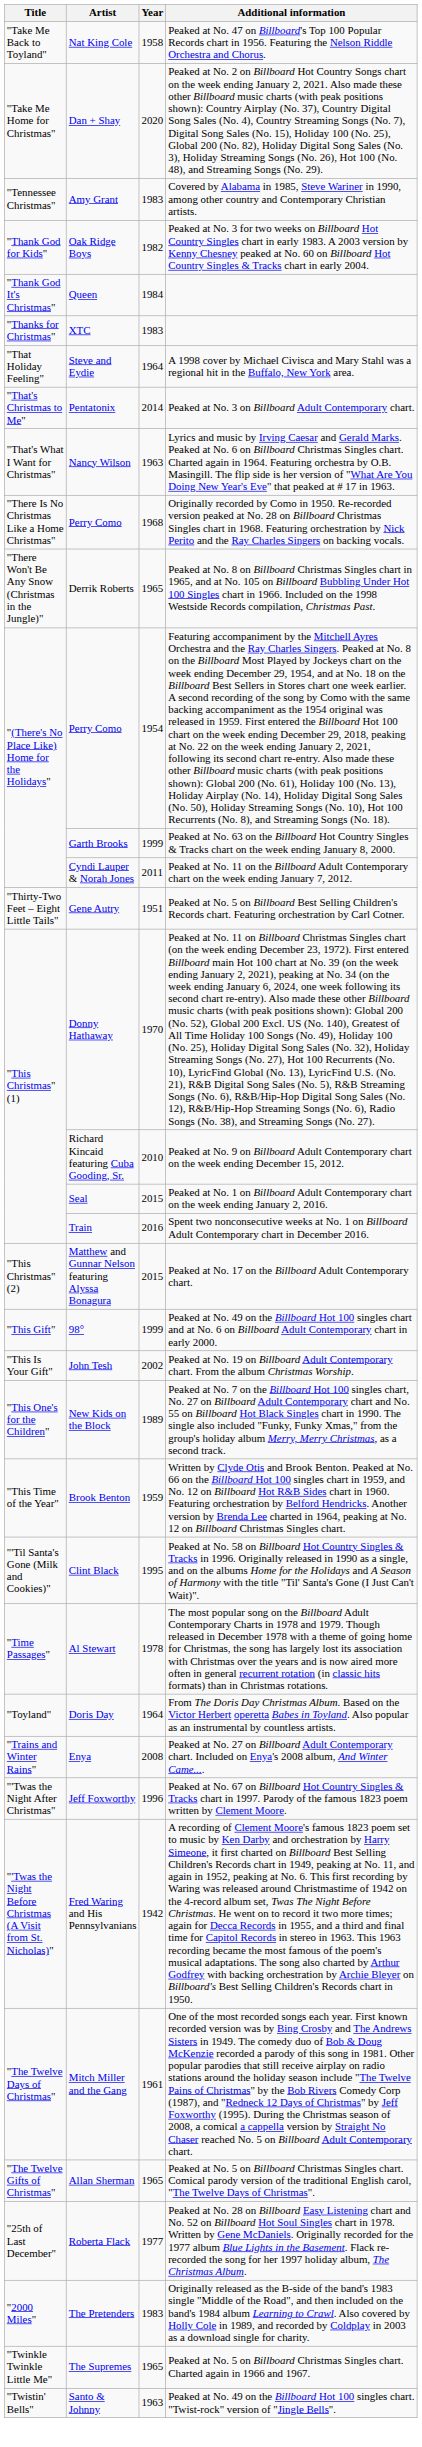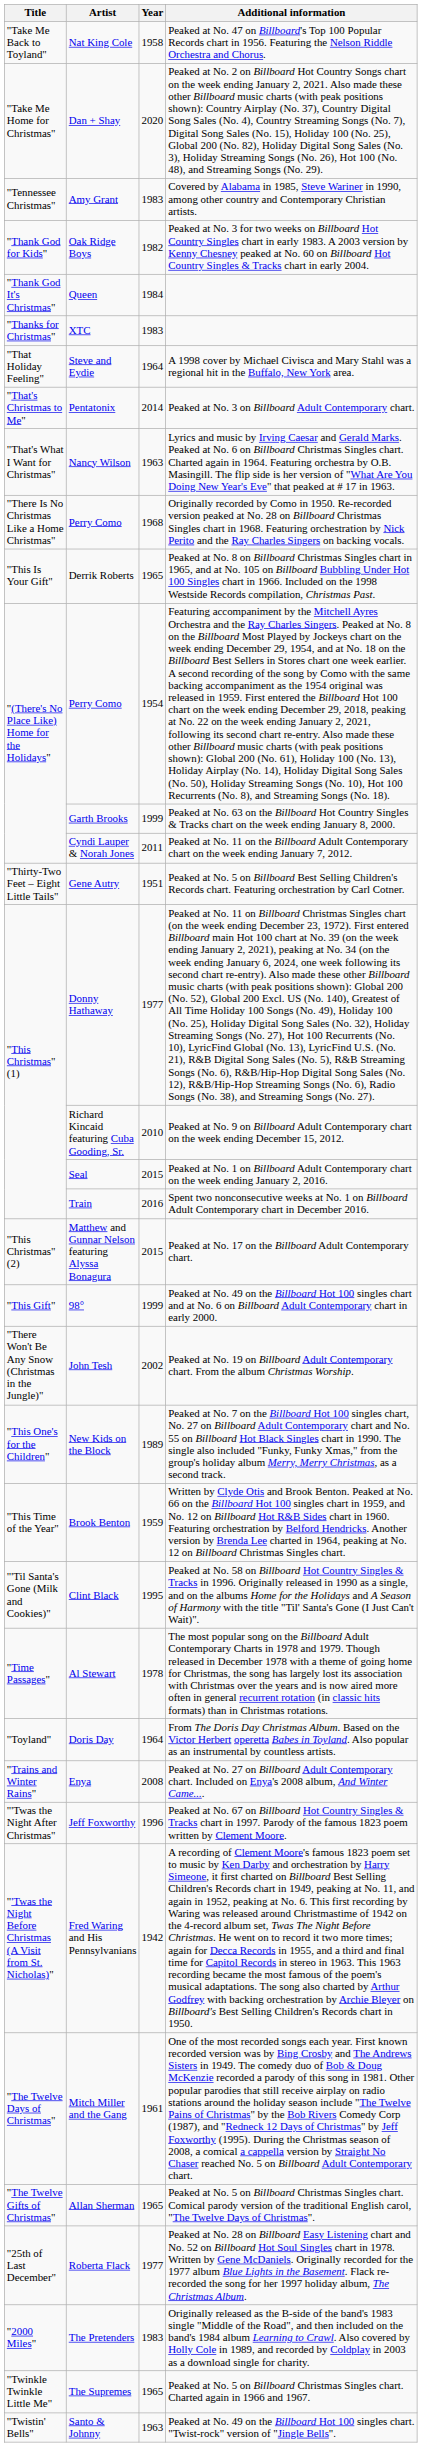Derrik Roberts | Title: "There Won't Be Any Snow (Christmas in the Jungle)" -> "This Is Your Gift"
Donny Hathaway | Year: 1970 -> 1977
John Tesh | Title: "This Is Your Gift" -> "There Won't Be Any Snow (Christmas in the Jungle)"
